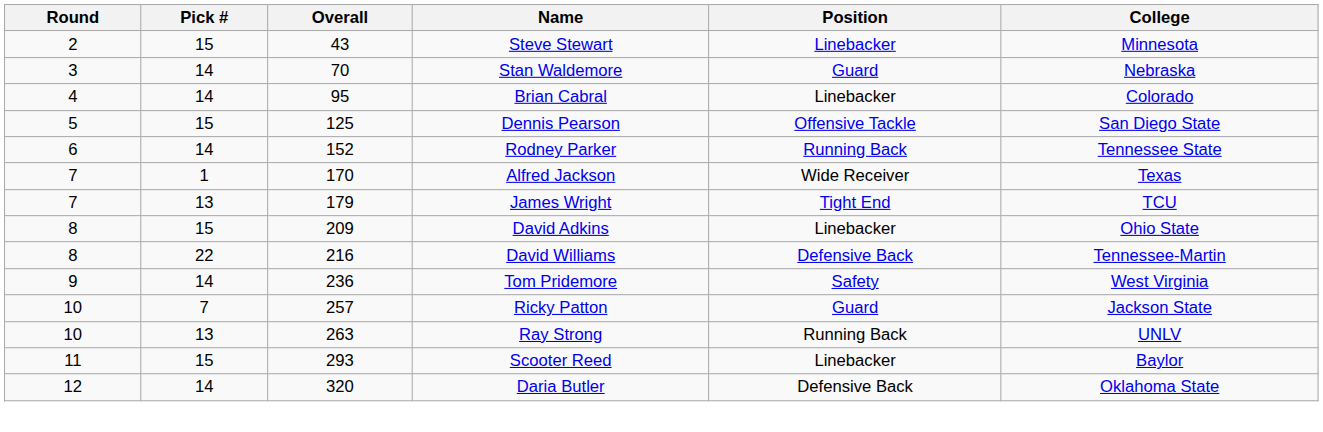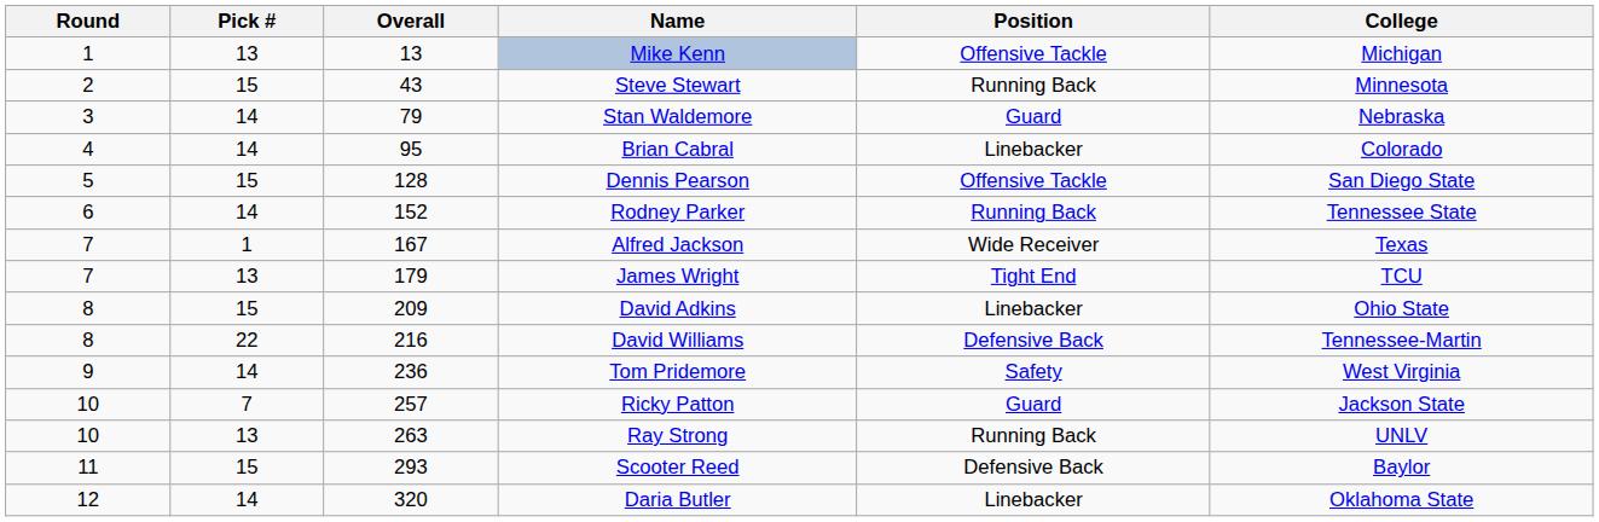+ row: 1 | 13 | 13 | Mike Kenn | Offensive Tackle | Michigan
Steve Stewart | Position: Linebacker -> Running Back
Stan Waldemore | Overall: 70 -> 79
Dennis Pearson | Overall: 125 -> 128
Alfred Jackson | Overall: 170 -> 167
Scooter Reed | Position: Linebacker -> Defensive Back
Daria Butler | Position: Defensive Back -> Linebacker
